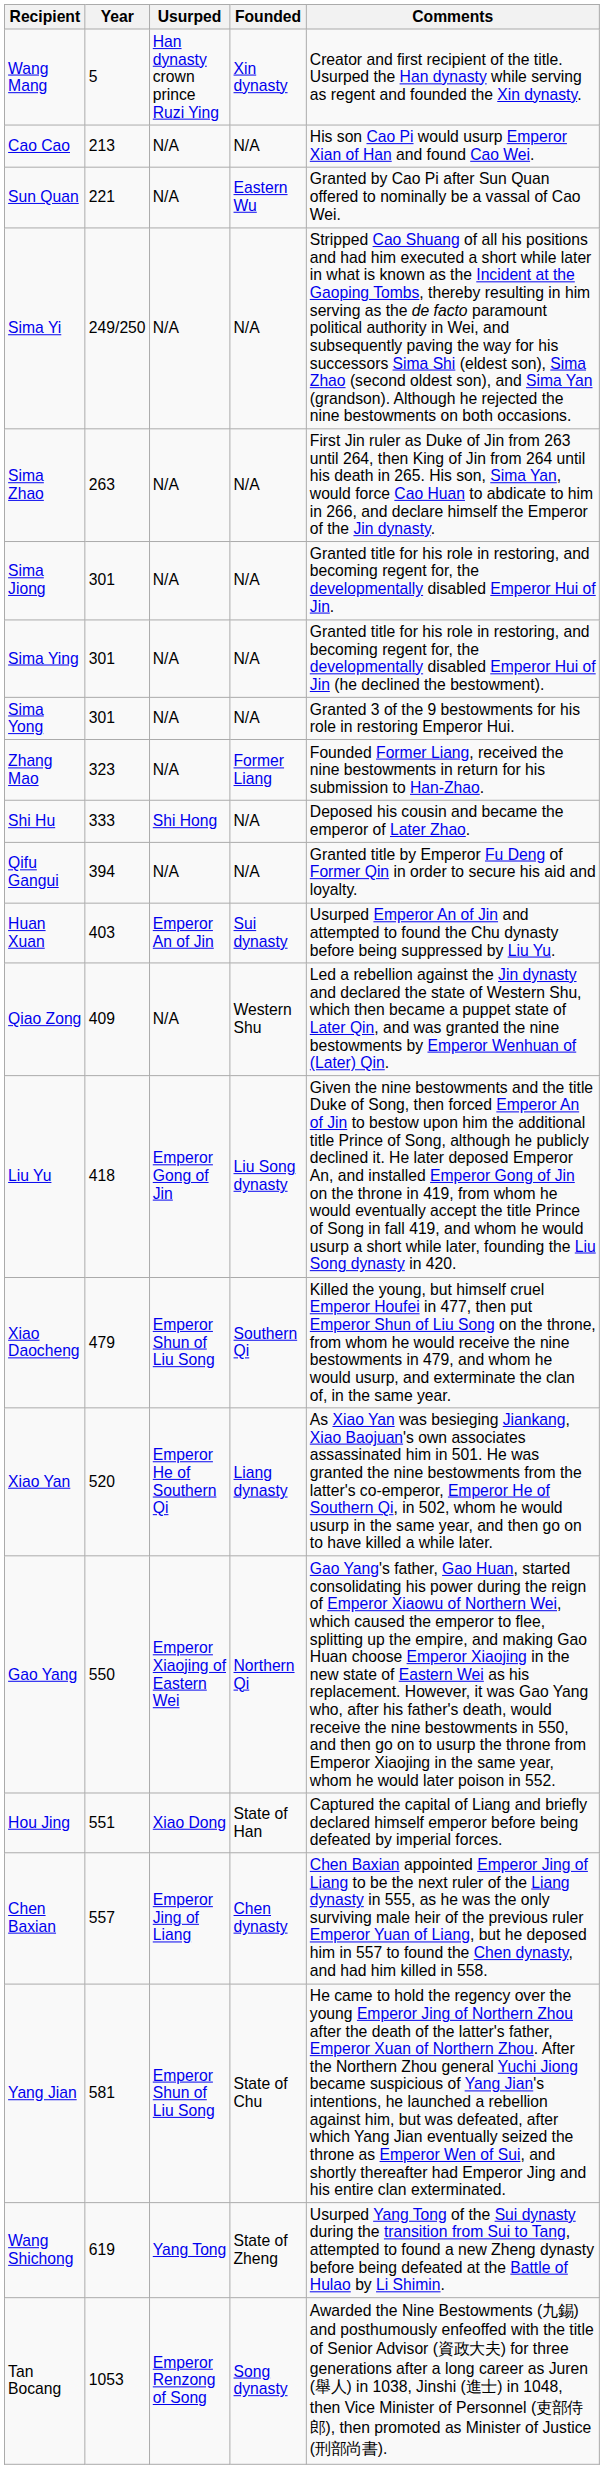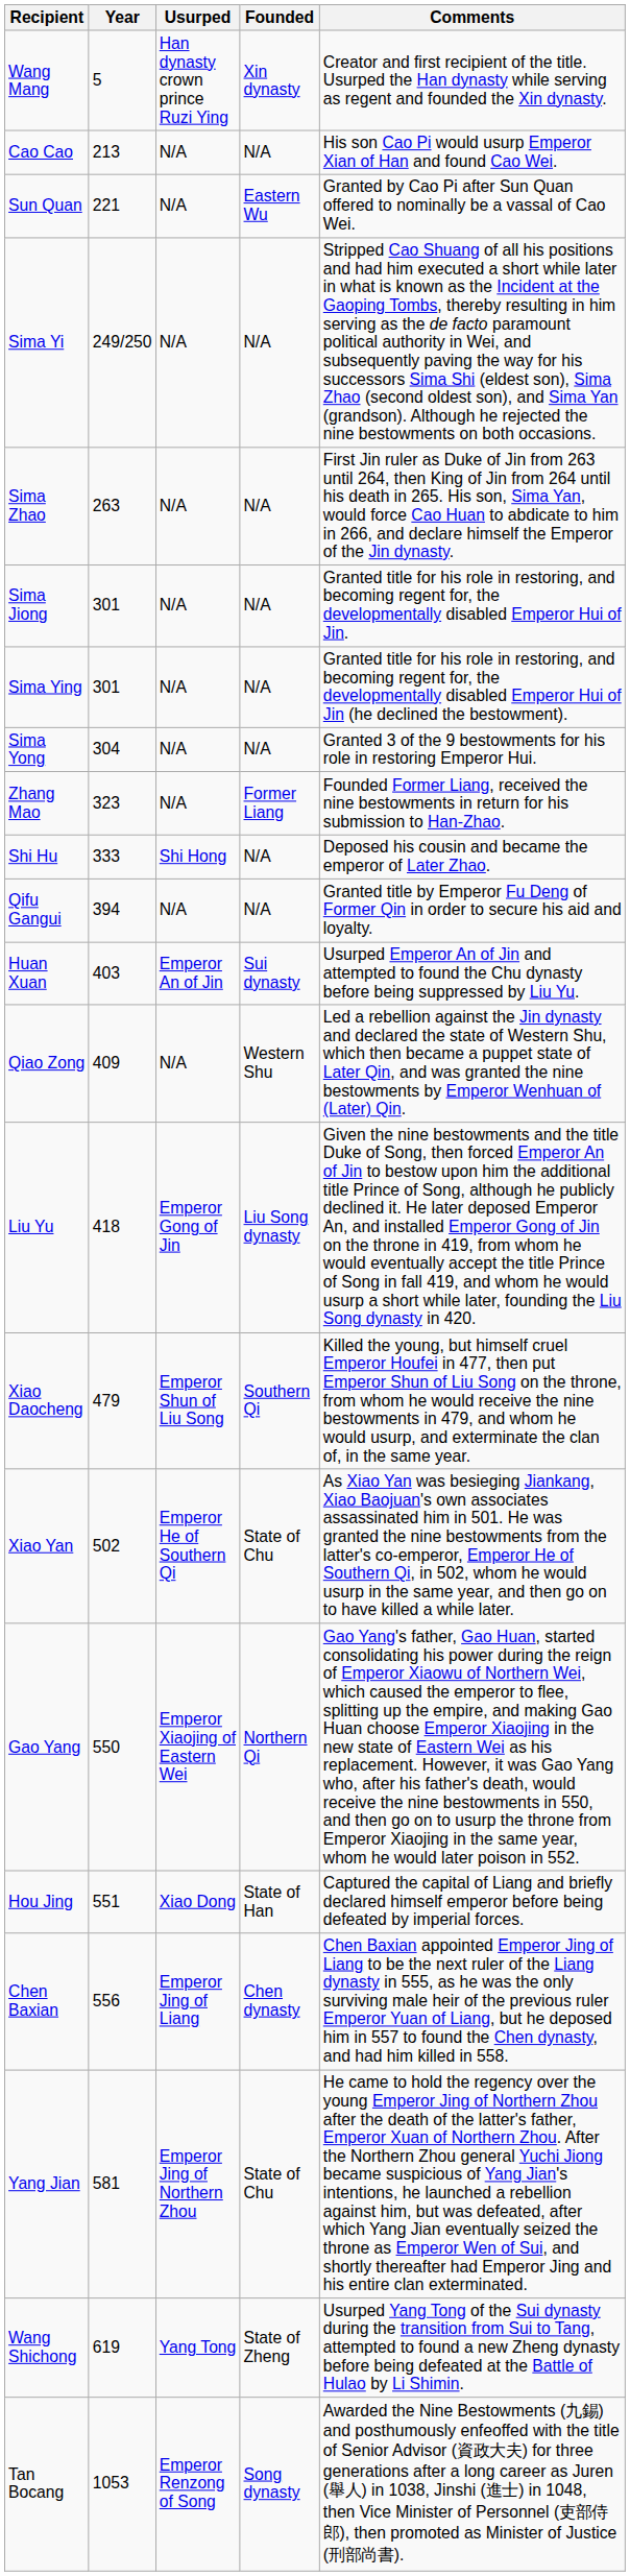Sima Yong | Year: 301 -> 304
Xiao Yan | Year: 520 -> 502
Xiao Yan | Founded: Liang dynasty -> State of Chu
Chen Baxian | Year: 557 -> 556
Yang Jian | Usurped: Emperor Shun of Liu Song -> Emperor Jing of Northern Zhou
